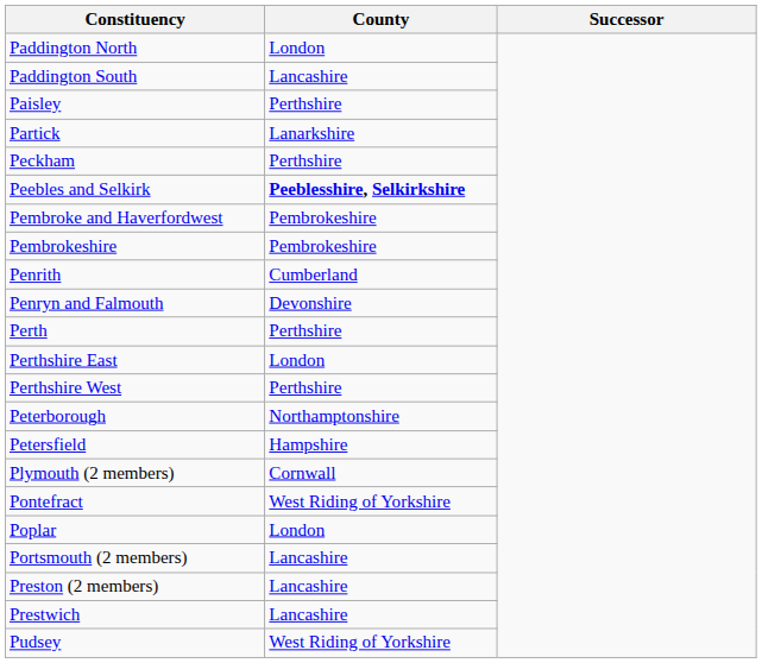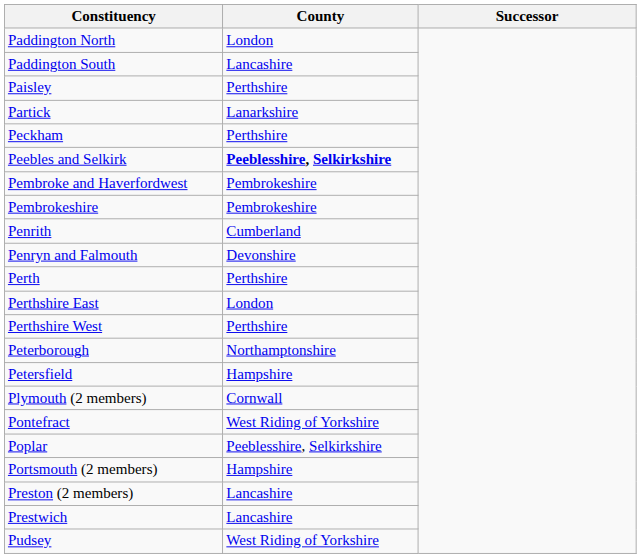Poplar | County: London -> Peeblesshire, Selkirkshire
Portsmouth (2 members) | County: Lancashire -> Hampshire
